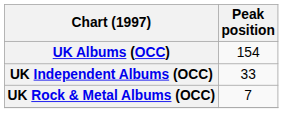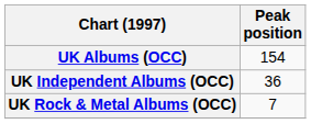UK Independent Albums (OCC) | Peak position: 33 -> 36
